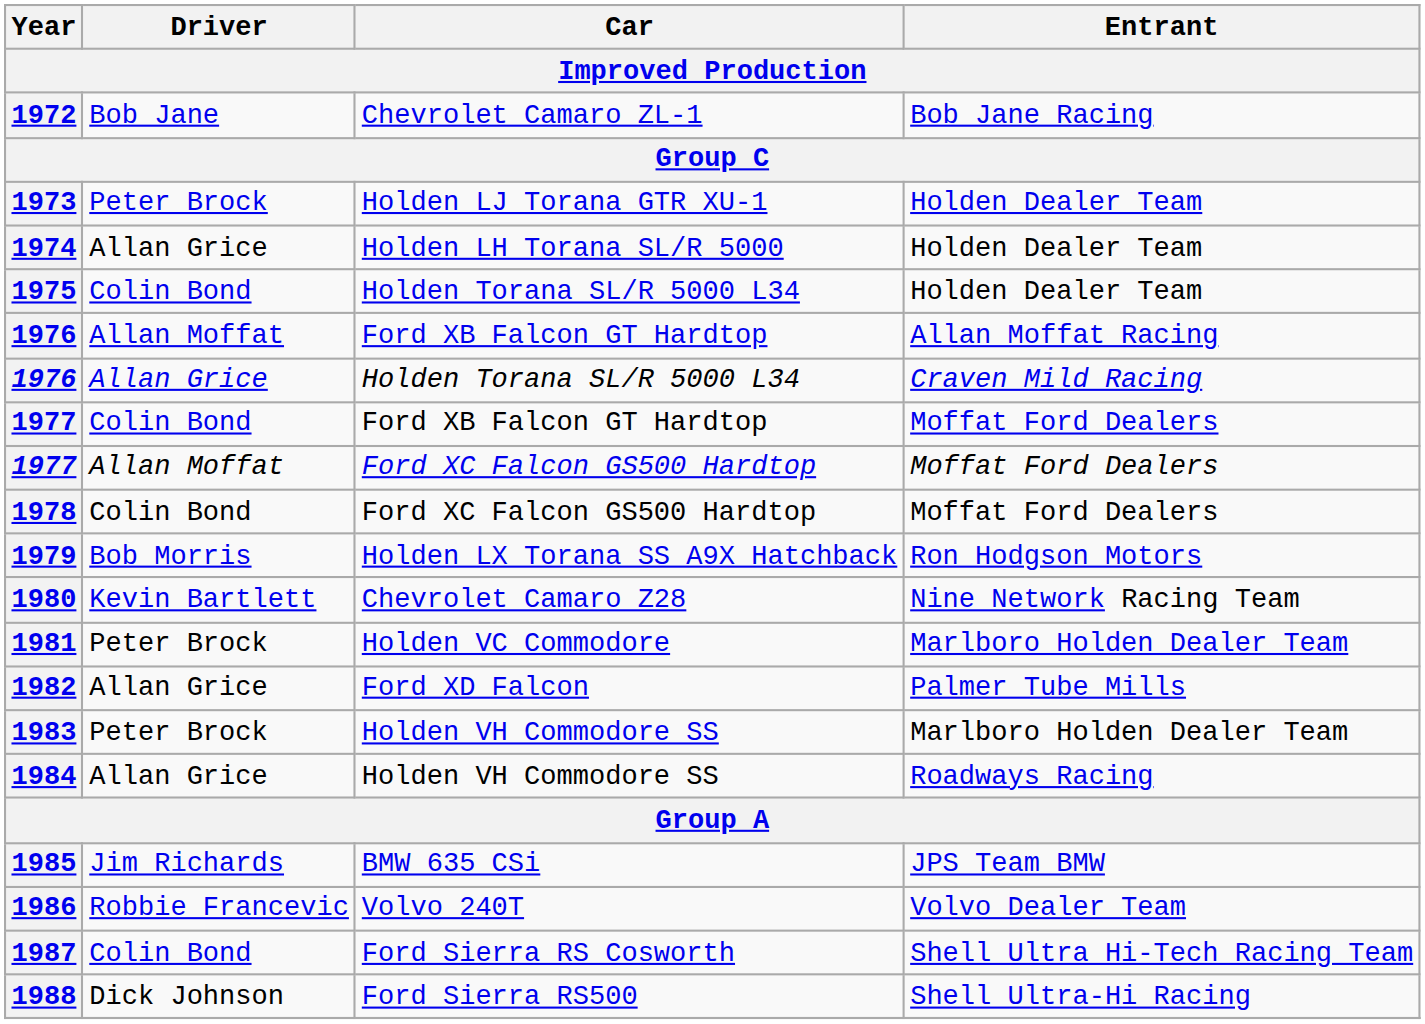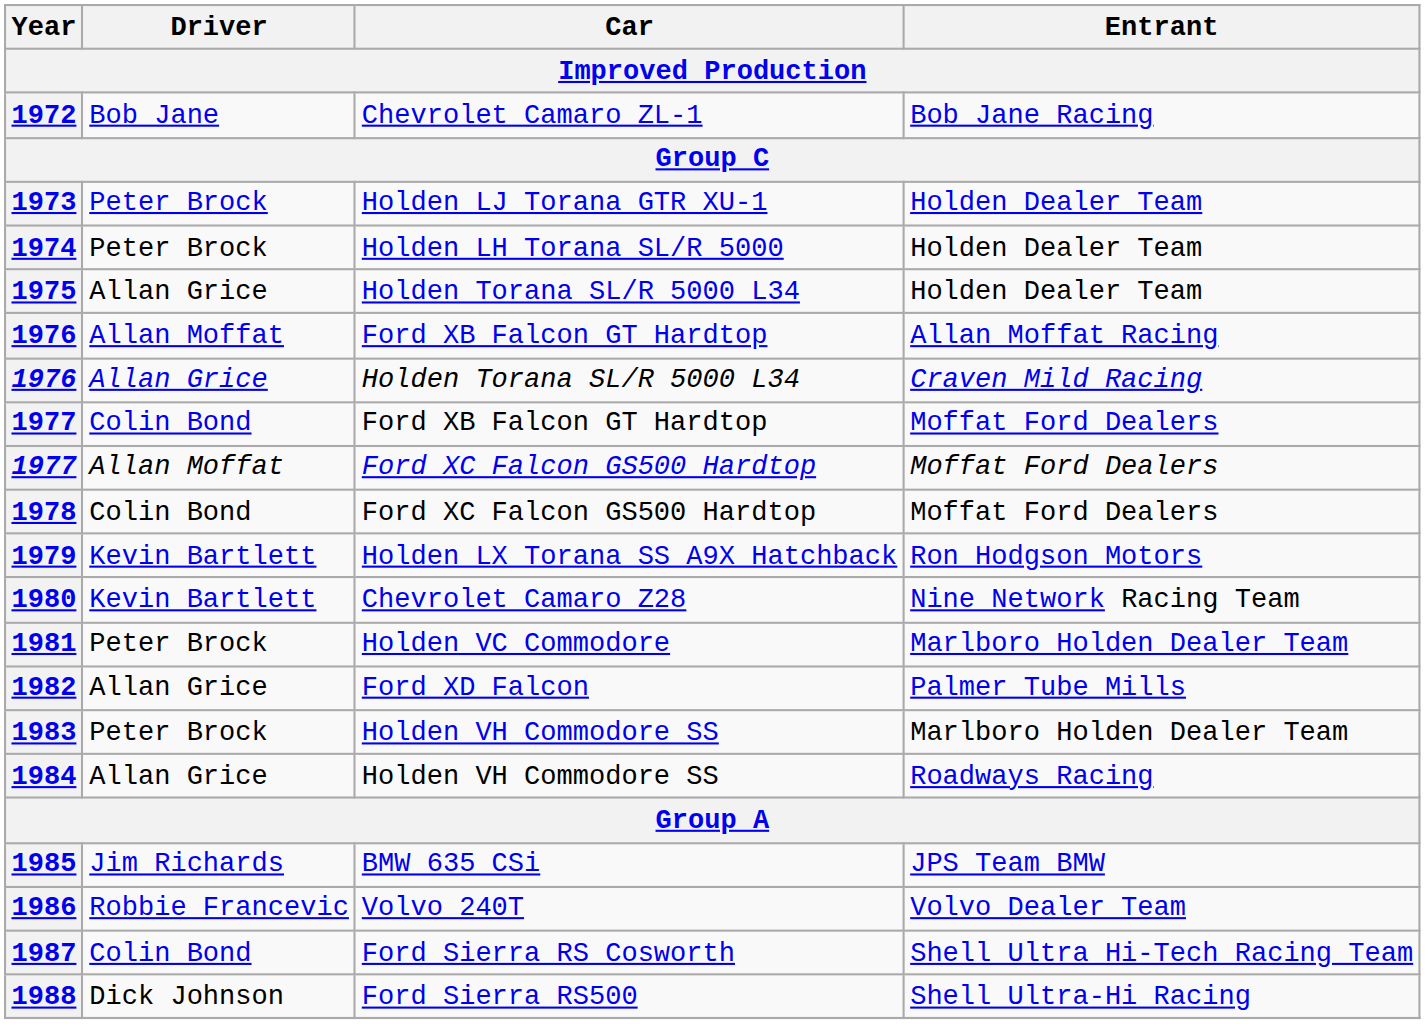1974 | Driver: Allan Grice -> Peter Brock
1975 | Driver: Colin Bond -> Allan Grice
1979 | Driver: Bob Morris -> Kevin Bartlett
